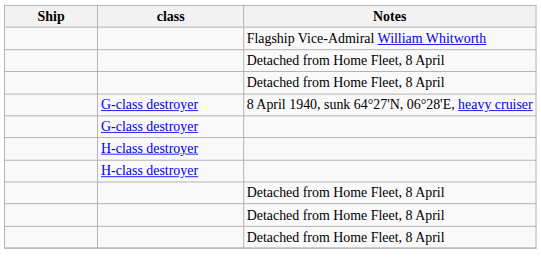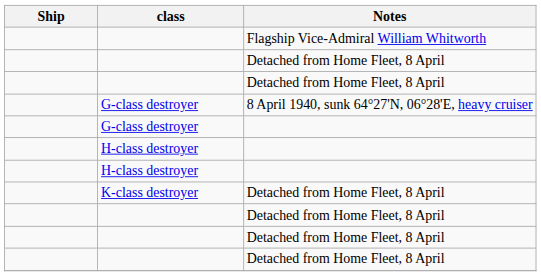+ row: K-class destroyer | Detached from Home Fleet, 8 April
